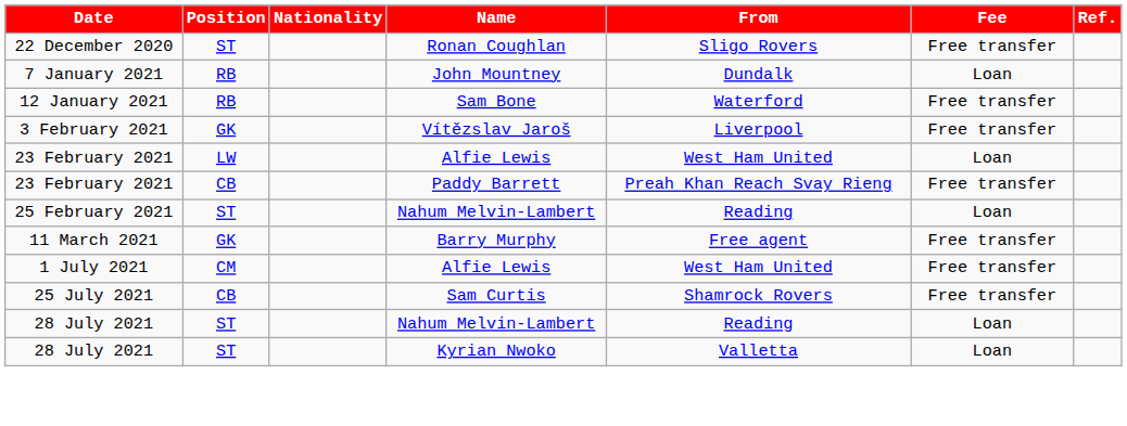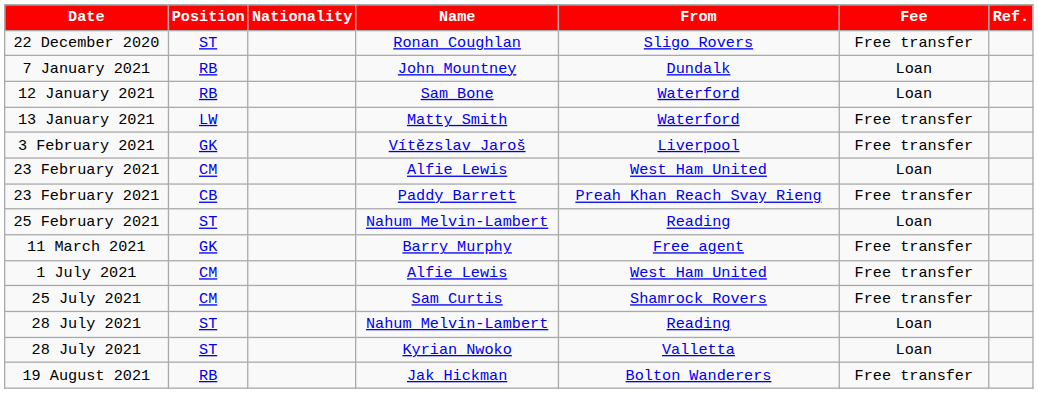12 January 2021 | Fee: Free transfer -> Loan
+ row: 13 January 2021 | LW | Matty Smith | Waterford | Free transfer
23 February 2021 / Alfie Lewis | Position: LW -> CM
25 July 2021 | Position: CB -> CM
+ row: 19 August 2021 | RB | Jak Hickman | Bolton Wanderers | Free transfer
